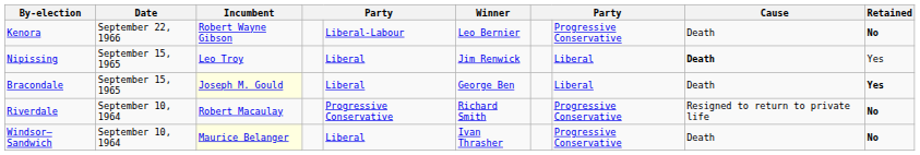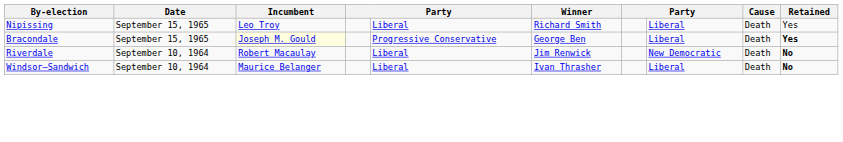- row: Kenora | September 22, 1966 | Robert Wayne Gibson | Liberal-Labour | Leo Bernier | Progressive Conservative | Death | No
Nipissing | Winner: Jim Renwick -> Richard Smith
Nipissing | Cause: bold -> normal
Bracondale | column 5: Liberal -> Progressive Conservative
Riverdale | column 5: Progressive Conservative -> Liberal
Riverdale | Winner: Richard Smith -> Jim Renwick
Riverdale | column 8: Progressive Conservative -> New Democratic
Riverdale | Cause: Resigned to return to private life -> Death
Windsor—Sandwich | Incumbent: lightyellow background -> no background
Windsor—Sandwich | column 8: Progressive Conservative -> Liberal
